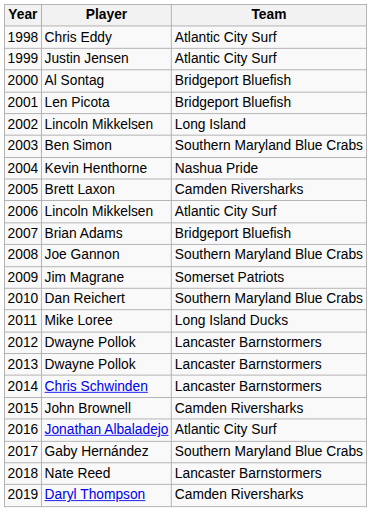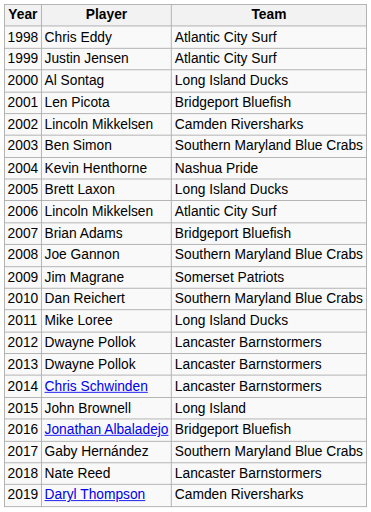Al Sontag | Team: Bridgeport Bluefish -> Long Island Ducks
2002 / Lincoln Mikkelsen | Team: Long Island -> Camden Riversharks
Brett Laxon | Team: Camden Riversharks -> Long Island Ducks
John Brownell | Team: Camden Riversharks -> Long Island
Jonathan Albaladejo | Team: Atlantic City Surf -> Bridgeport Bluefish
